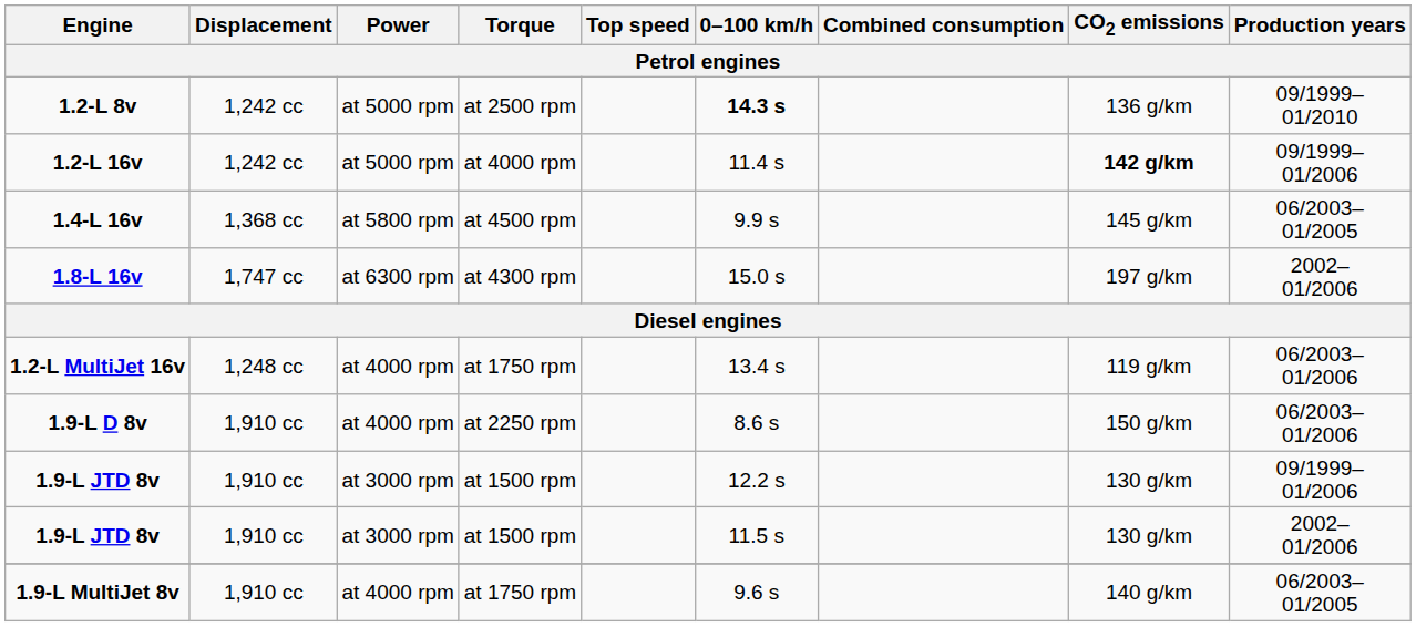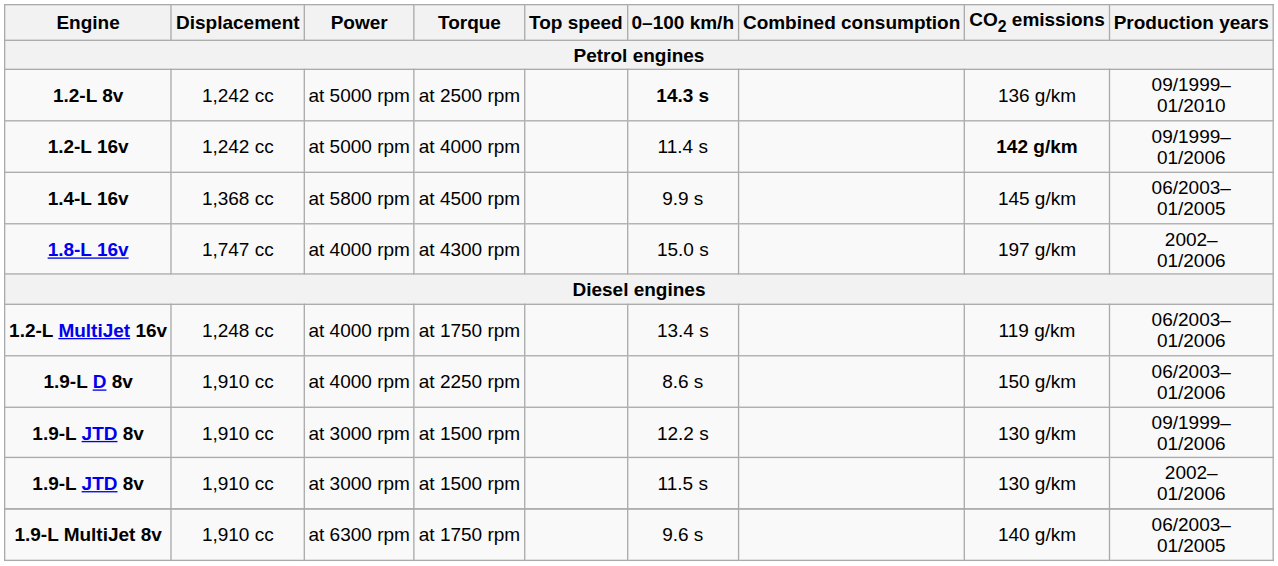1.8-L 16v | Power: at 6300 rpm -> at 4000 rpm
1.9-L MultiJet 8v | Power: at 4000 rpm -> at 6300 rpm
